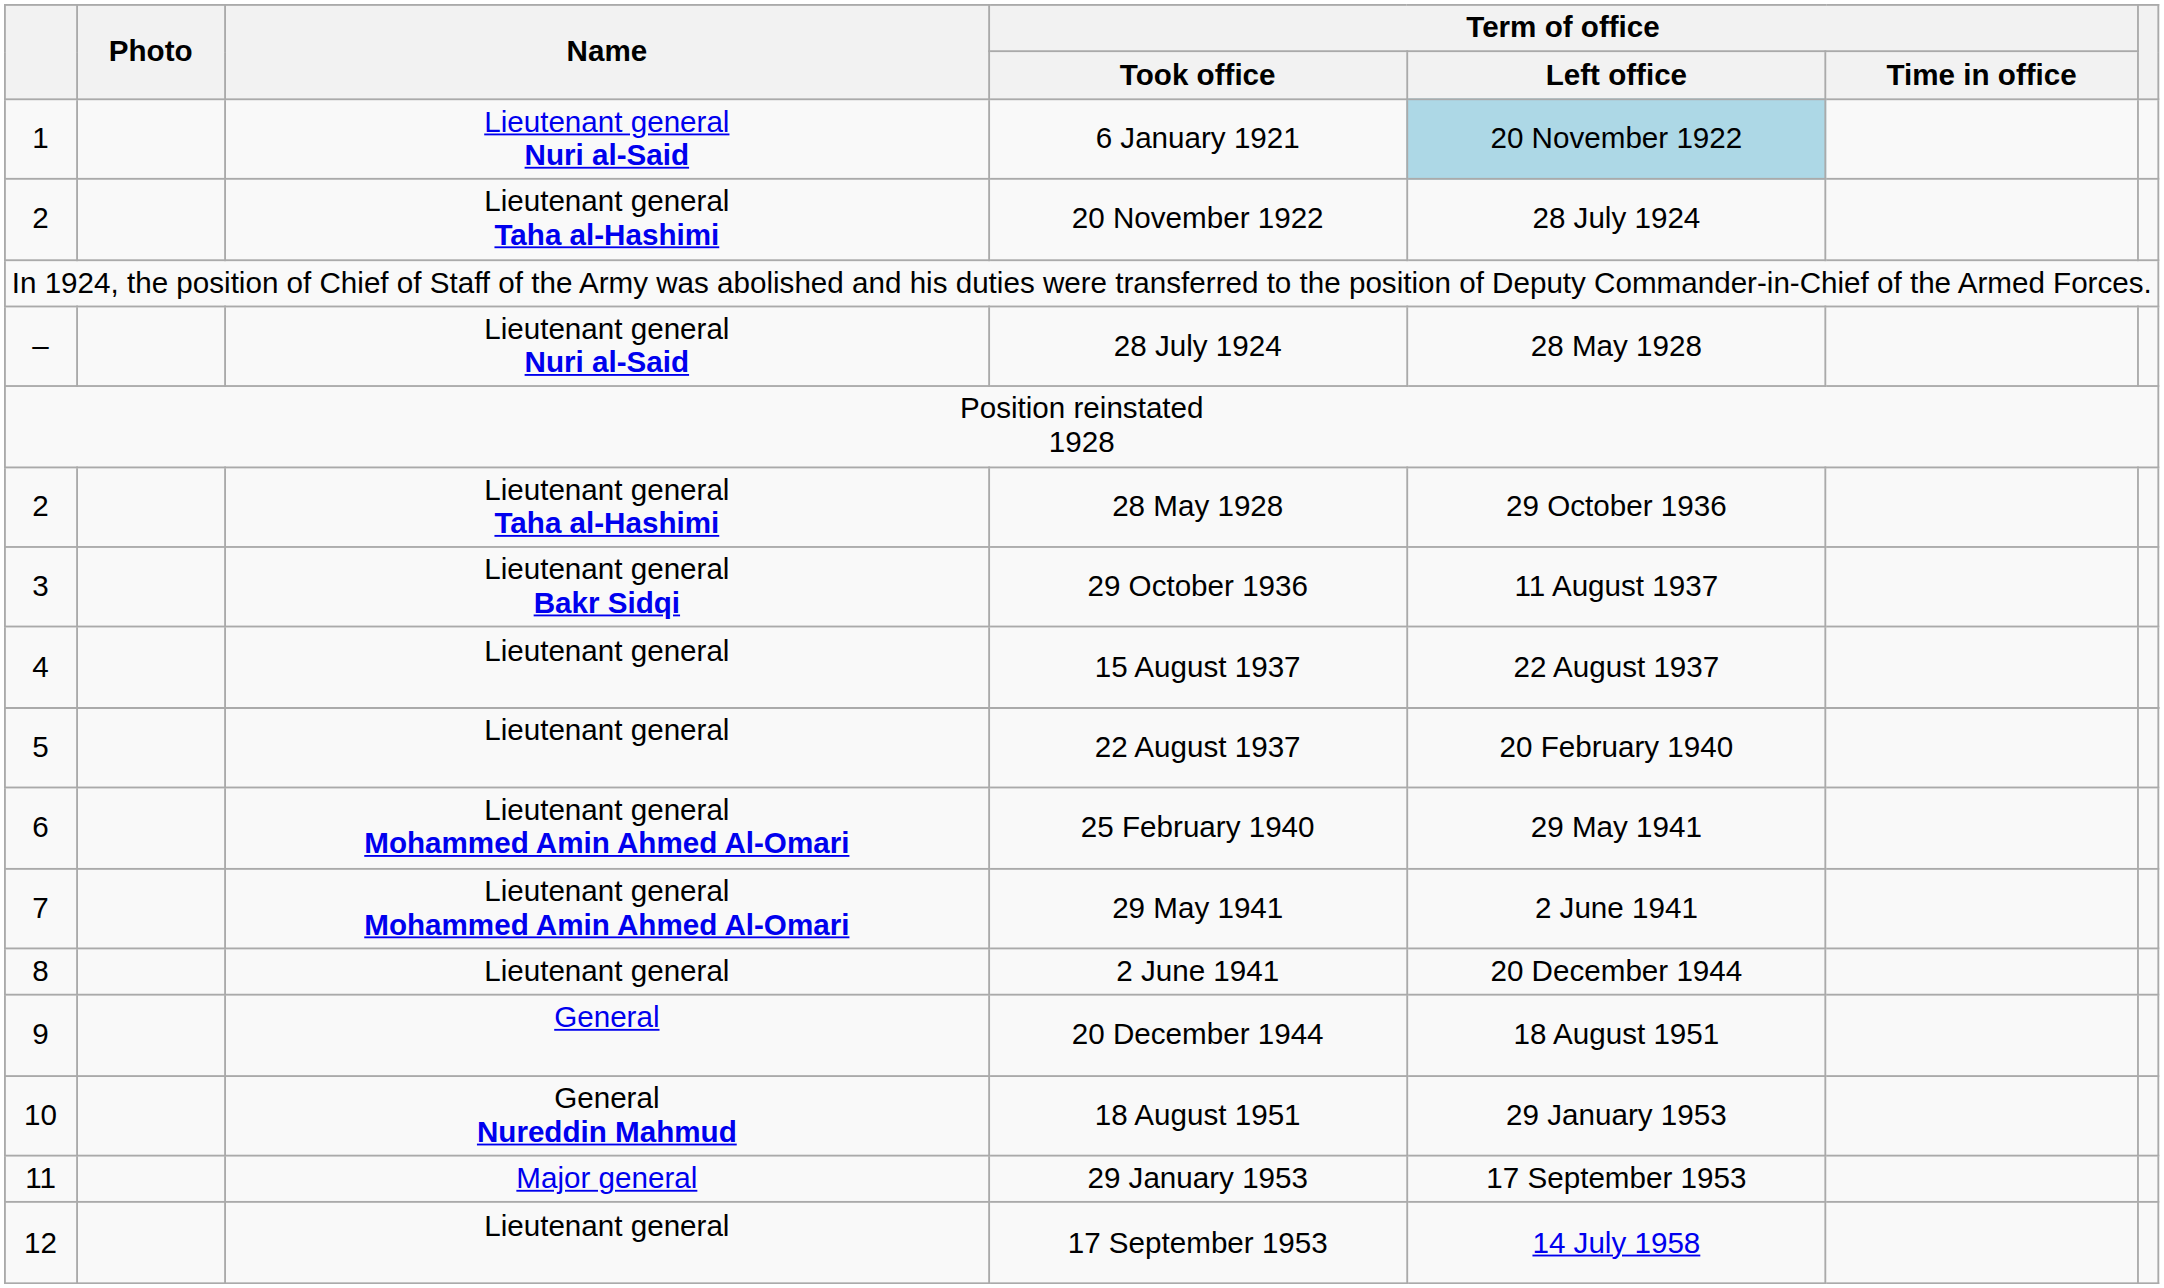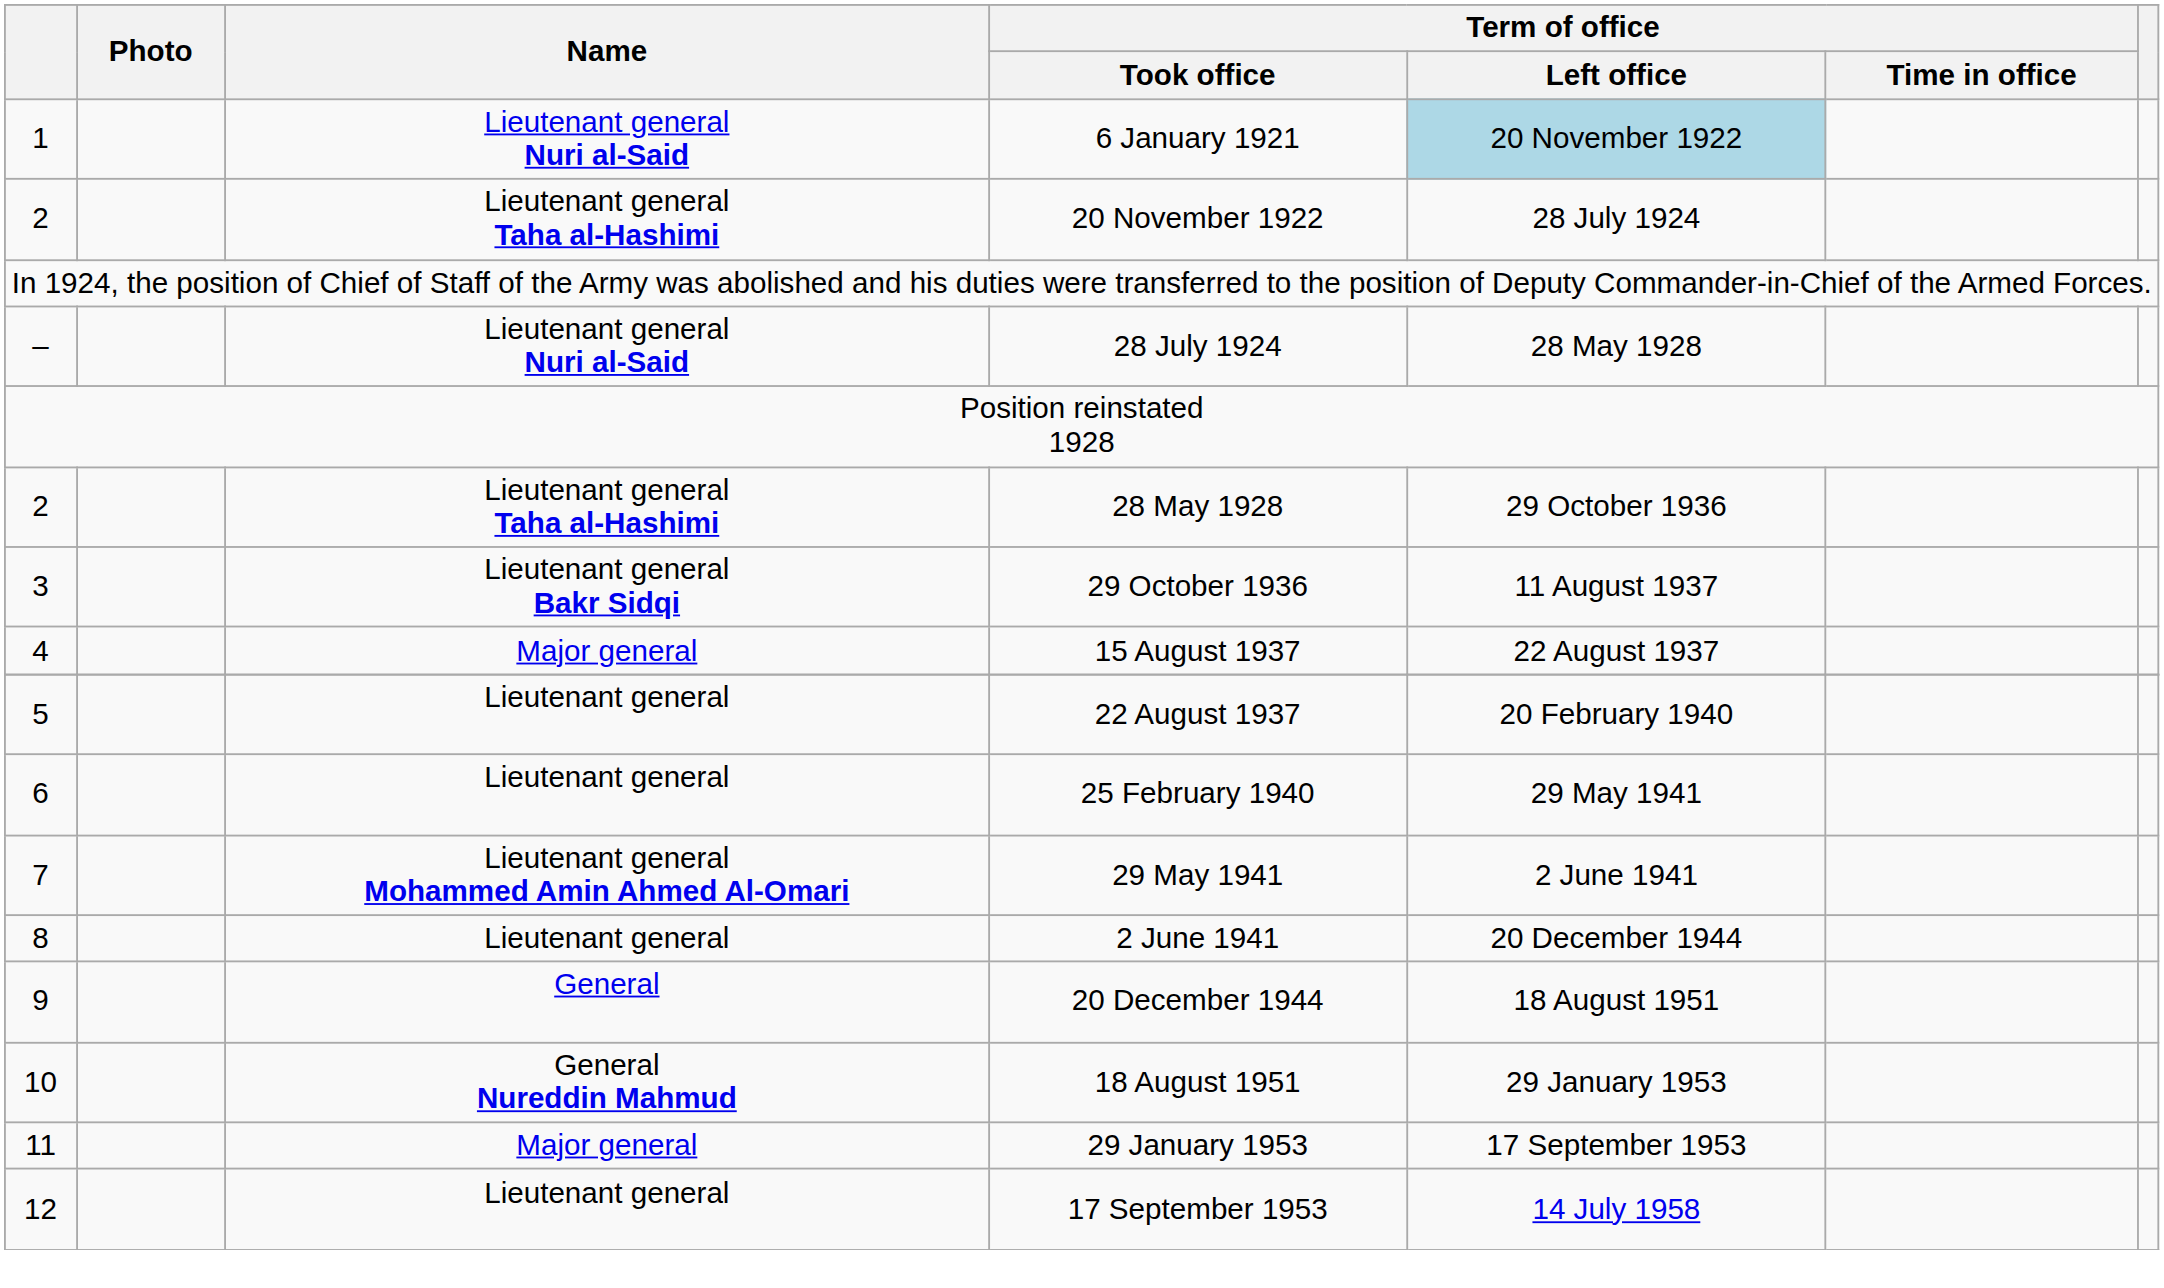15 August 1937 | Name: Lieutenant general -> Major general
25 February 1940 | Name: Lieutenant general Mohammed Amin Ahmed Al-Omari -> Lieutenant general
